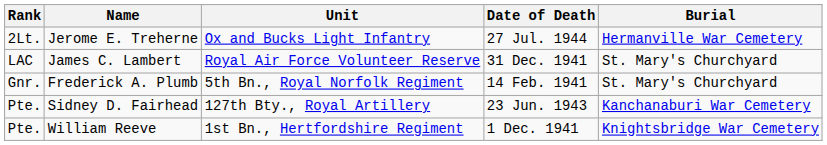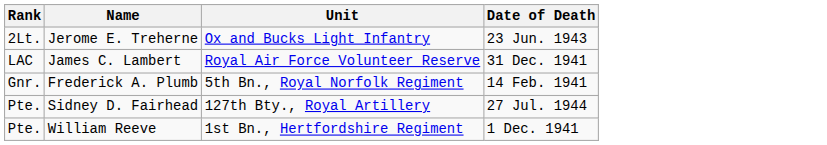- column: Burial | Hermanville War Cemetery | St. Mary's Churchyard | St. Mary's Churchyard | Kanchanaburi War Cemetery | Knightsbridge War Cemetery
Jerome E. Treherne | Date of Death: 27 Jul. 1944 -> 23 Jun. 1943
Sidney D. Fairhead | Date of Death: 23 Jun. 1943 -> 27 Jul. 1944
